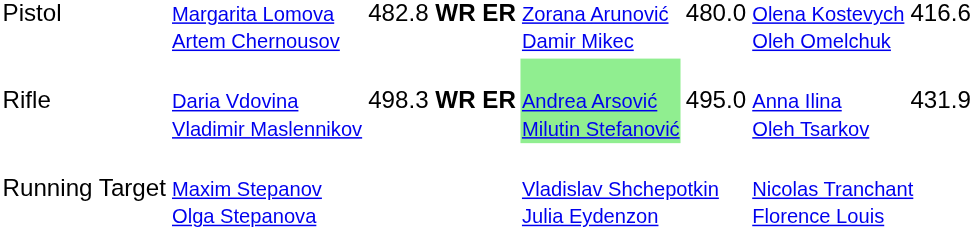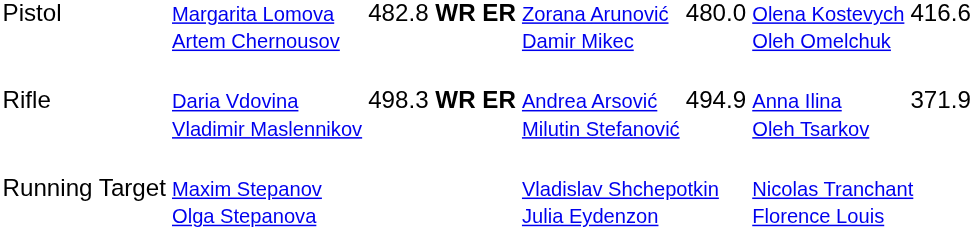Rifle | column 4: lightgreen background -> no background
Rifle | column 5: 495.0 -> 494.9
Rifle | column 7: 431.9 -> 371.9
